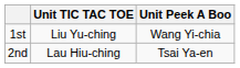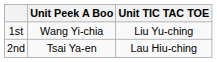columns swapped: Unit TIC TAC TOE <-> Unit Peek A Boo
